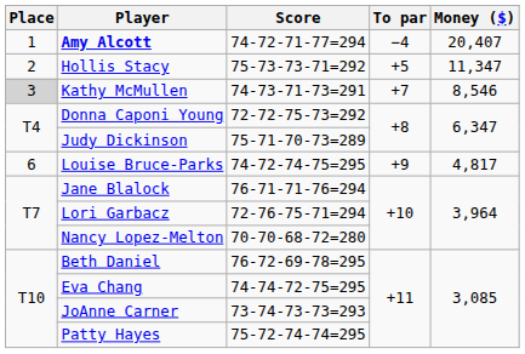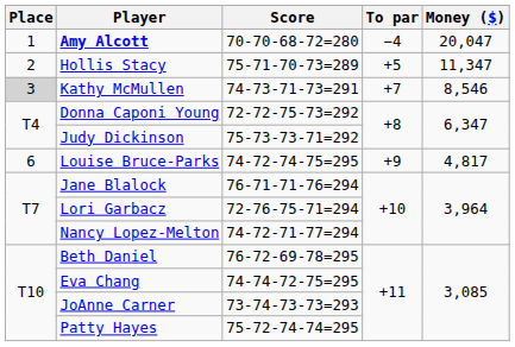Amy Alcott | Score: 74-72-71-77=294 -> 70-70-68-72=280
Amy Alcott | Money ($): 20,407 -> 20,047
Hollis Stacy | Score: 75-73-73-71=292 -> 75-71-70-73=289
Judy Dickinson | Score: 75-71-70-73=289 -> 75-73-73-71=292
Nancy Lopez-Melton | Score: 70-70-68-72=280 -> 74-72-71-77=294
